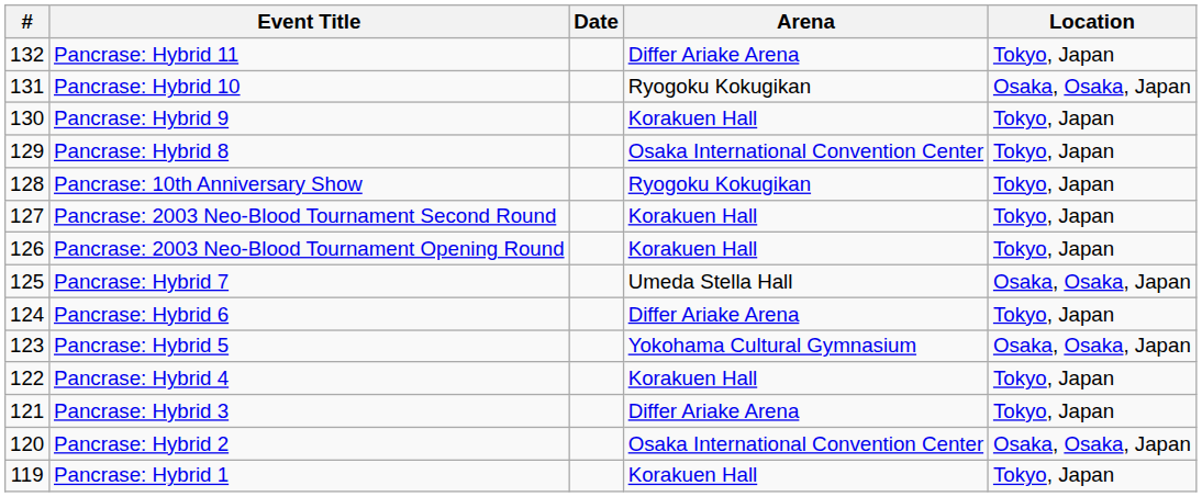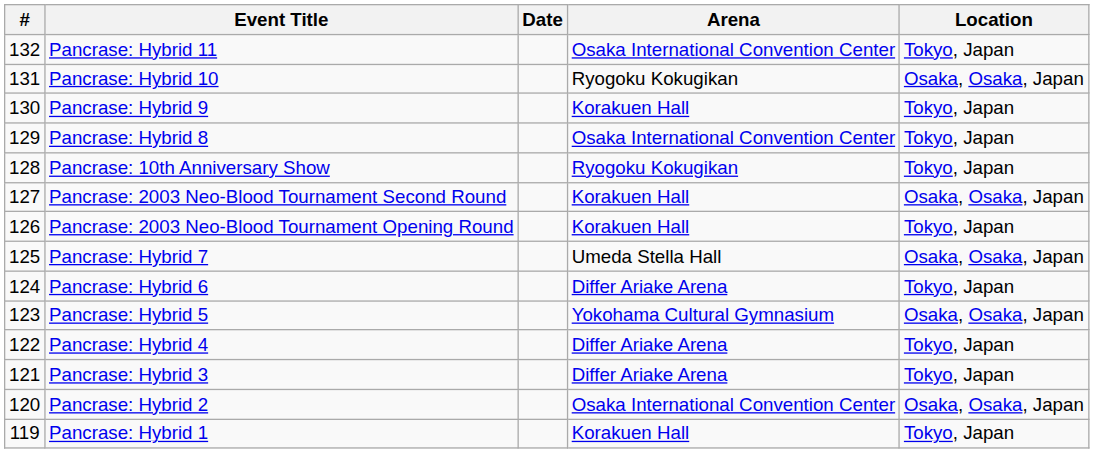Pancrase: Hybrid 11 | Arena: Differ Ariake Arena -> Osaka International Convention Center
Pancrase: 2003 Neo-Blood Tournament Second Round | Location: Tokyo, Japan -> Osaka, Osaka, Japan
Pancrase: Hybrid 4 | Arena: Korakuen Hall -> Differ Ariake Arena
